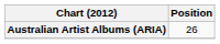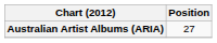Australian Artist Albums (ARIA) | Position: 26 -> 27
